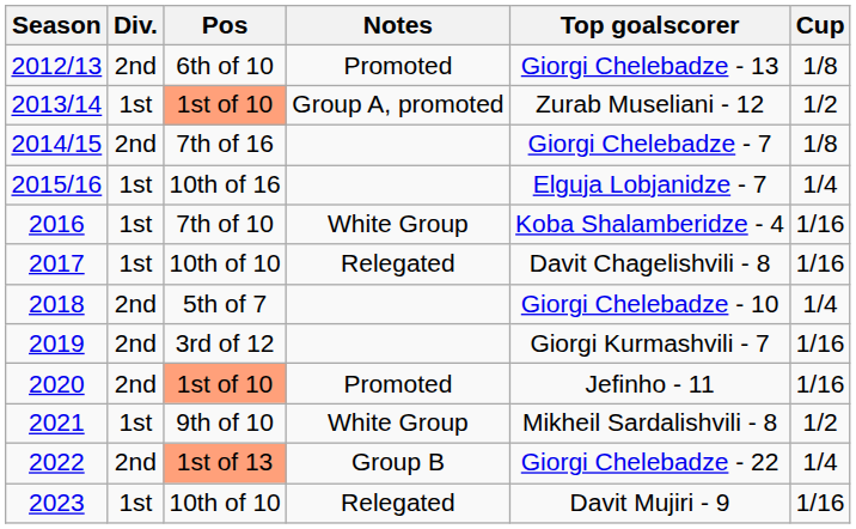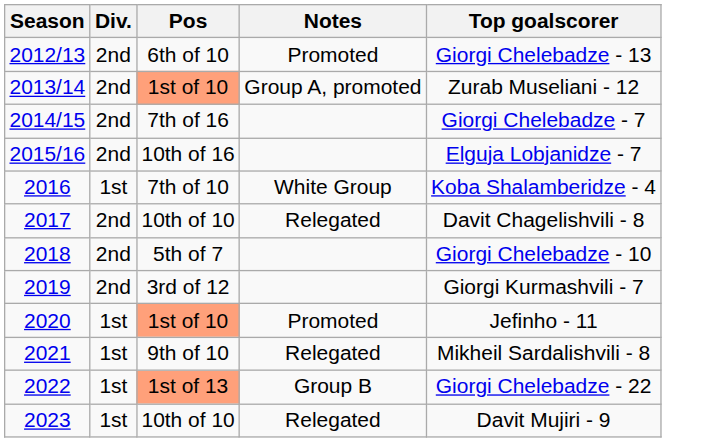- column: Cup | 1/8 | 1/2 | 1/8 | 1/4 | 1/16 | 1/16 | 1/4 | 1/16 | 1/16 | 1/2 | 1/4 | 1/16
2013/14 | Div.: 1st -> 2nd
2015/16 | Div.: 1st -> 2nd
2017 | Div.: 1st -> 2nd
2020 | Div.: 2nd -> 1st
2021 | Notes: White Group -> Relegated
2022 | Div.: 2nd -> 1st
